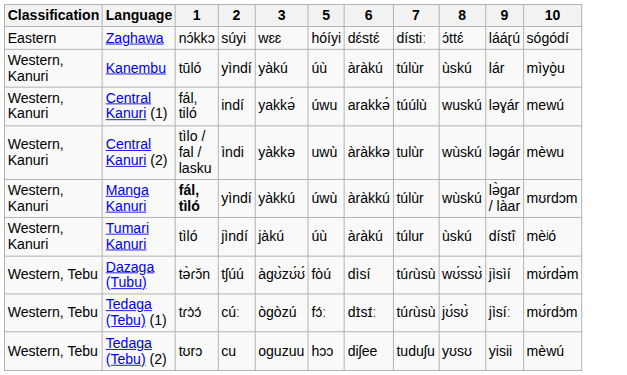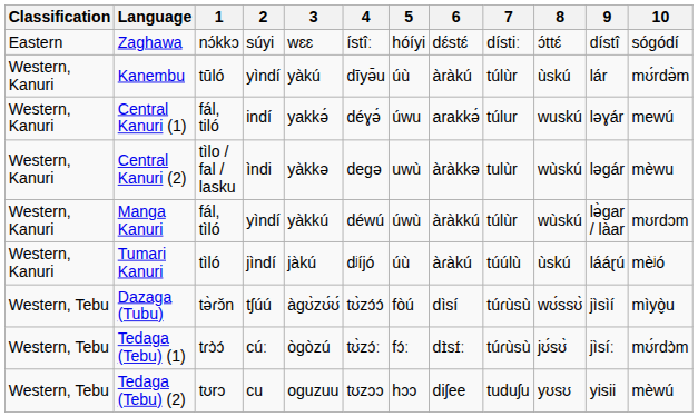+ column: 4 | ístîː | dīyə̄u | déɣə́ | deɡə | déwú | dʲíjó | tʊ̀zɔ́ɔ́ | tʊ̀zɔ́ː | tʊzɔɔ
Zaghawa | 9: lááɽú -> dístî
Kanembu | 10: mìyò̬u -> mʊ́rdə̀m
Central Kanuri (1) | 7: túúlù -> túlur
Manga Kanuri | 1: bold -> normal
Tumari Kanuri | 7: túlur -> túúlù
Tumari Kanuri | 9: dístî -> lááɽú
Dazaga (Tubu) | 10: mʊ́rdə̀m -> mìyò̬u
